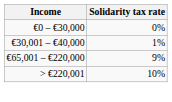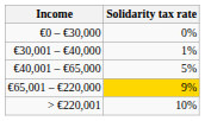+ row: €40,001 – €65,000 | 5%
€65,001 – €220,000 | Solidarity tax rate: no background -> gold background
